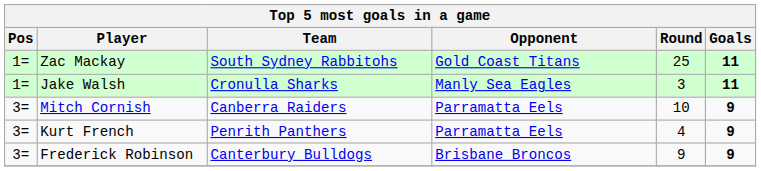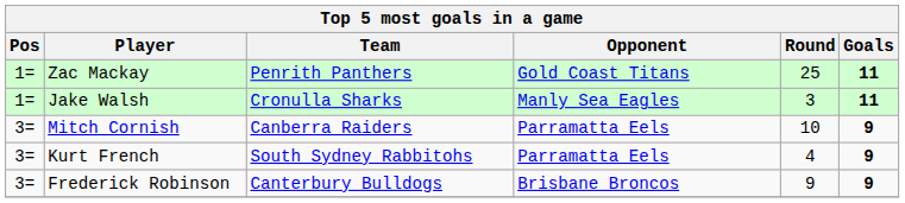Zac Mackay | Team: South Sydney Rabbitohs -> Penrith Panthers
Kurt French | Team: Penrith Panthers -> South Sydney Rabbitohs
